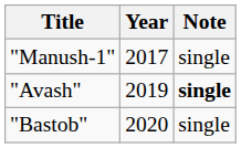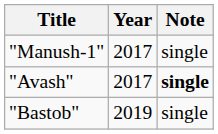"Avash" | Year: 2019 -> 2017
"Bastob" | Year: 2020 -> 2019
